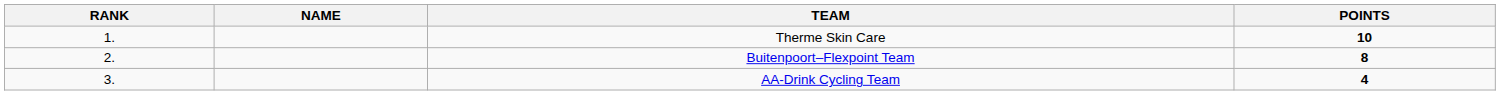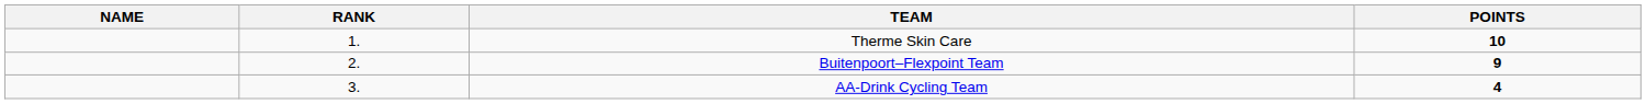columns swapped: RANK <-> NAME
Buitenpoort–Flexpoint Team | POINTS: 8 -> 9
